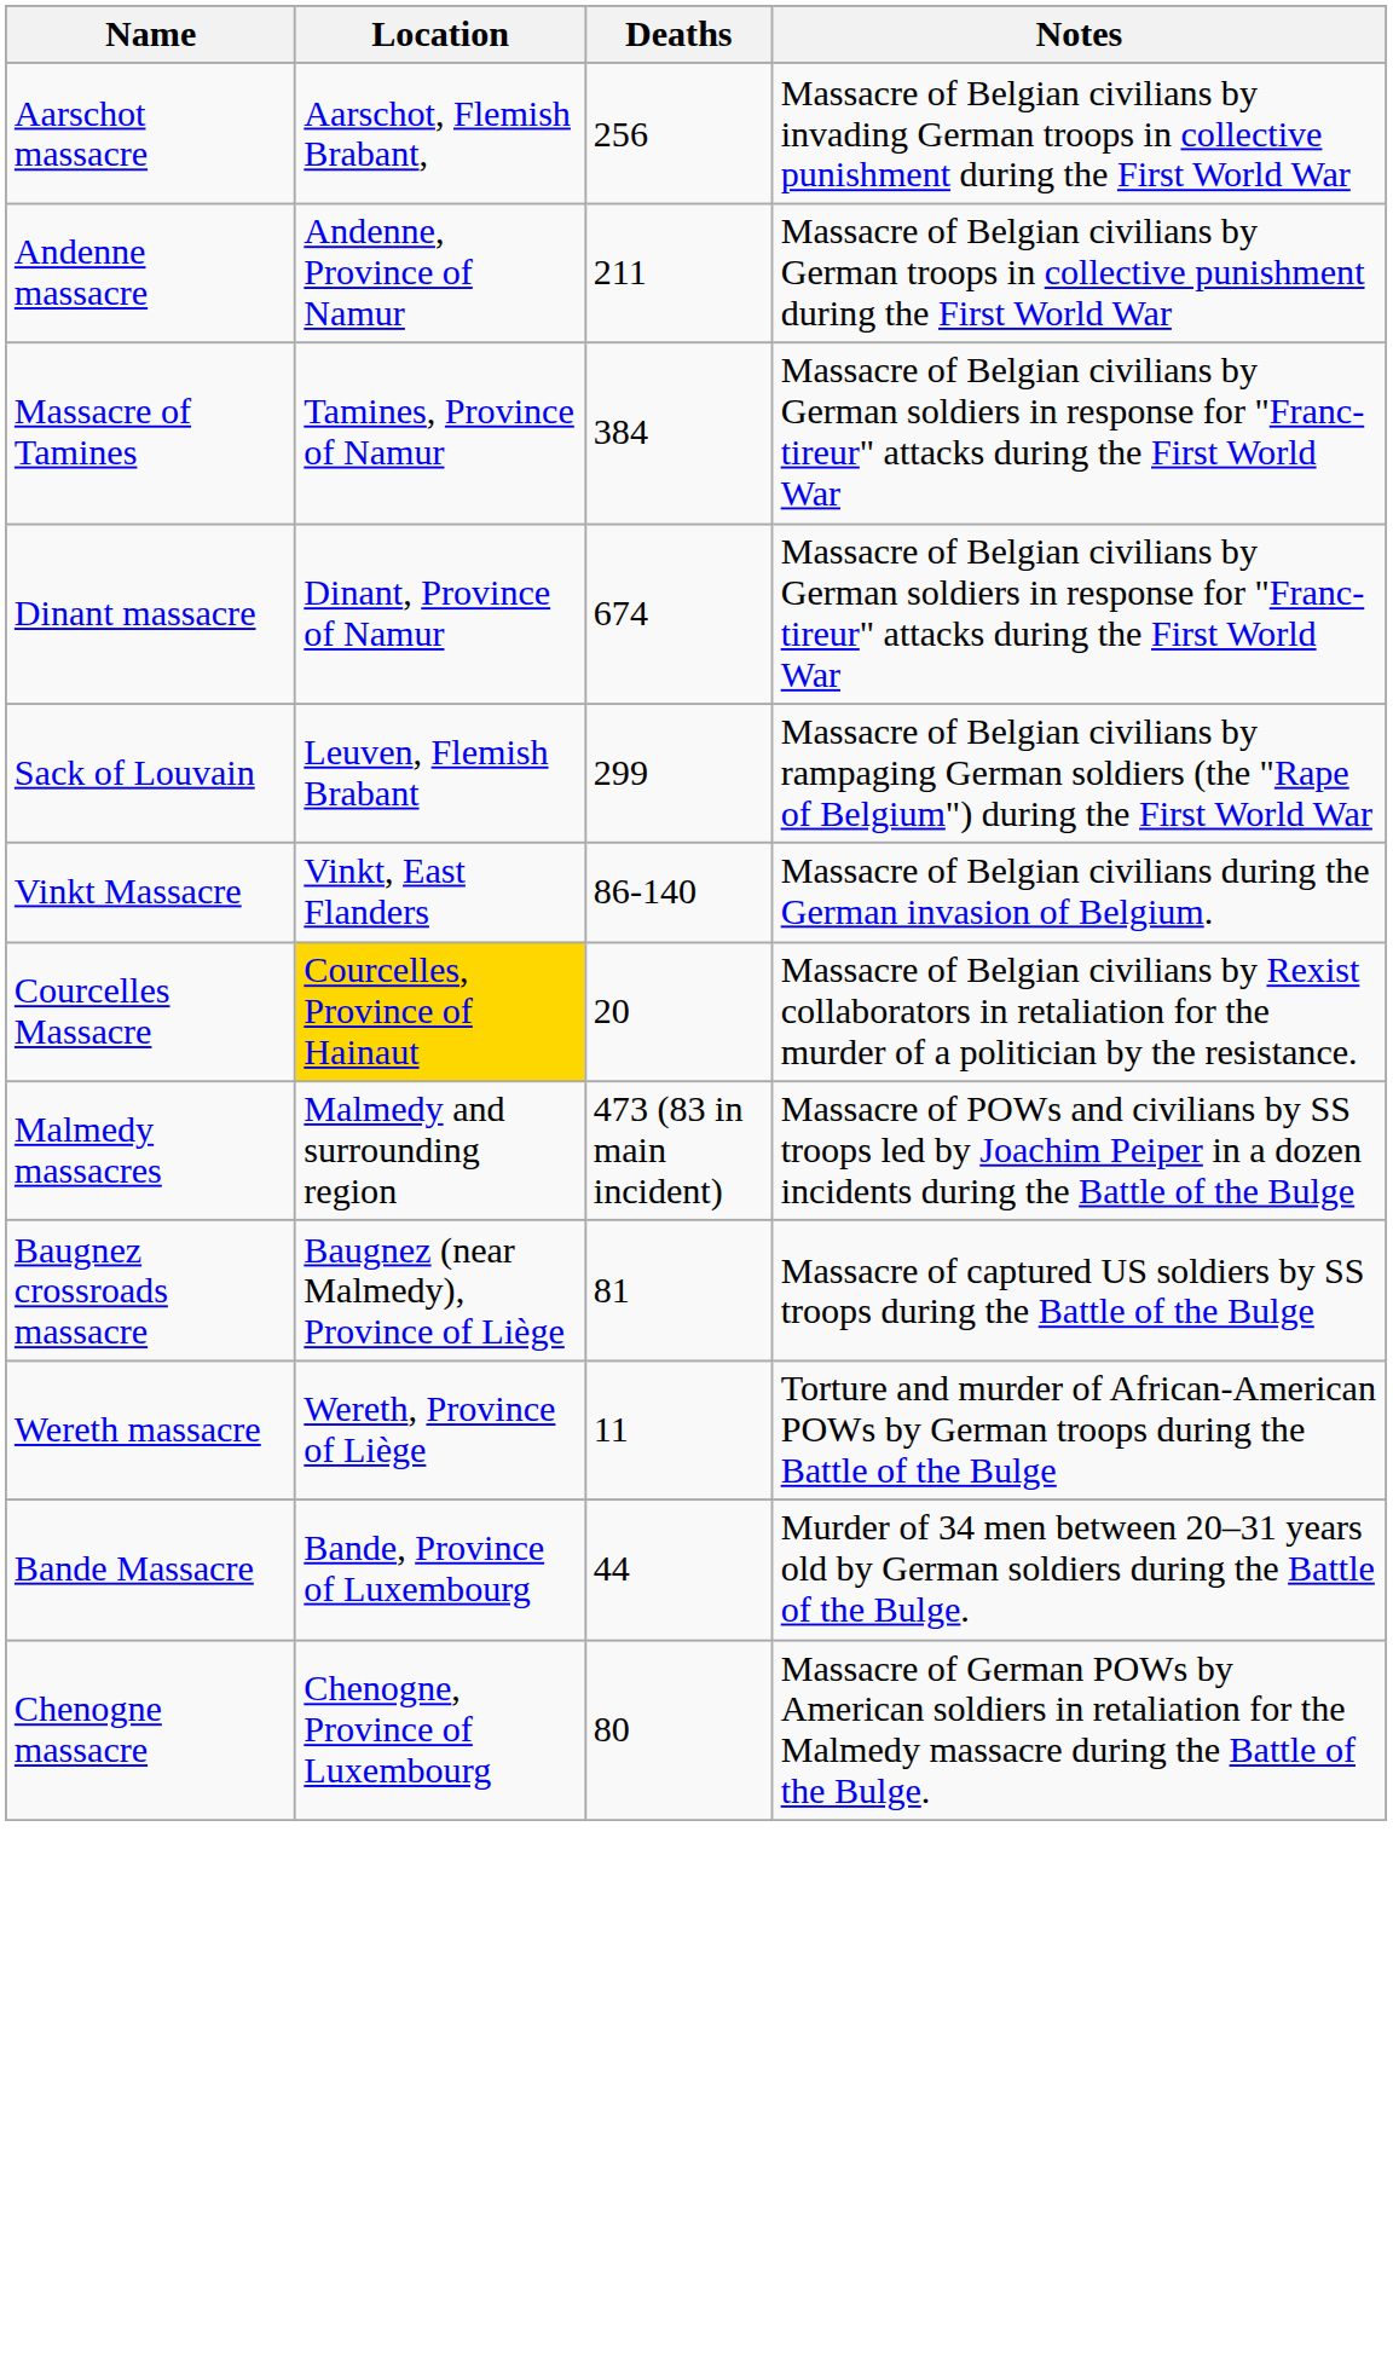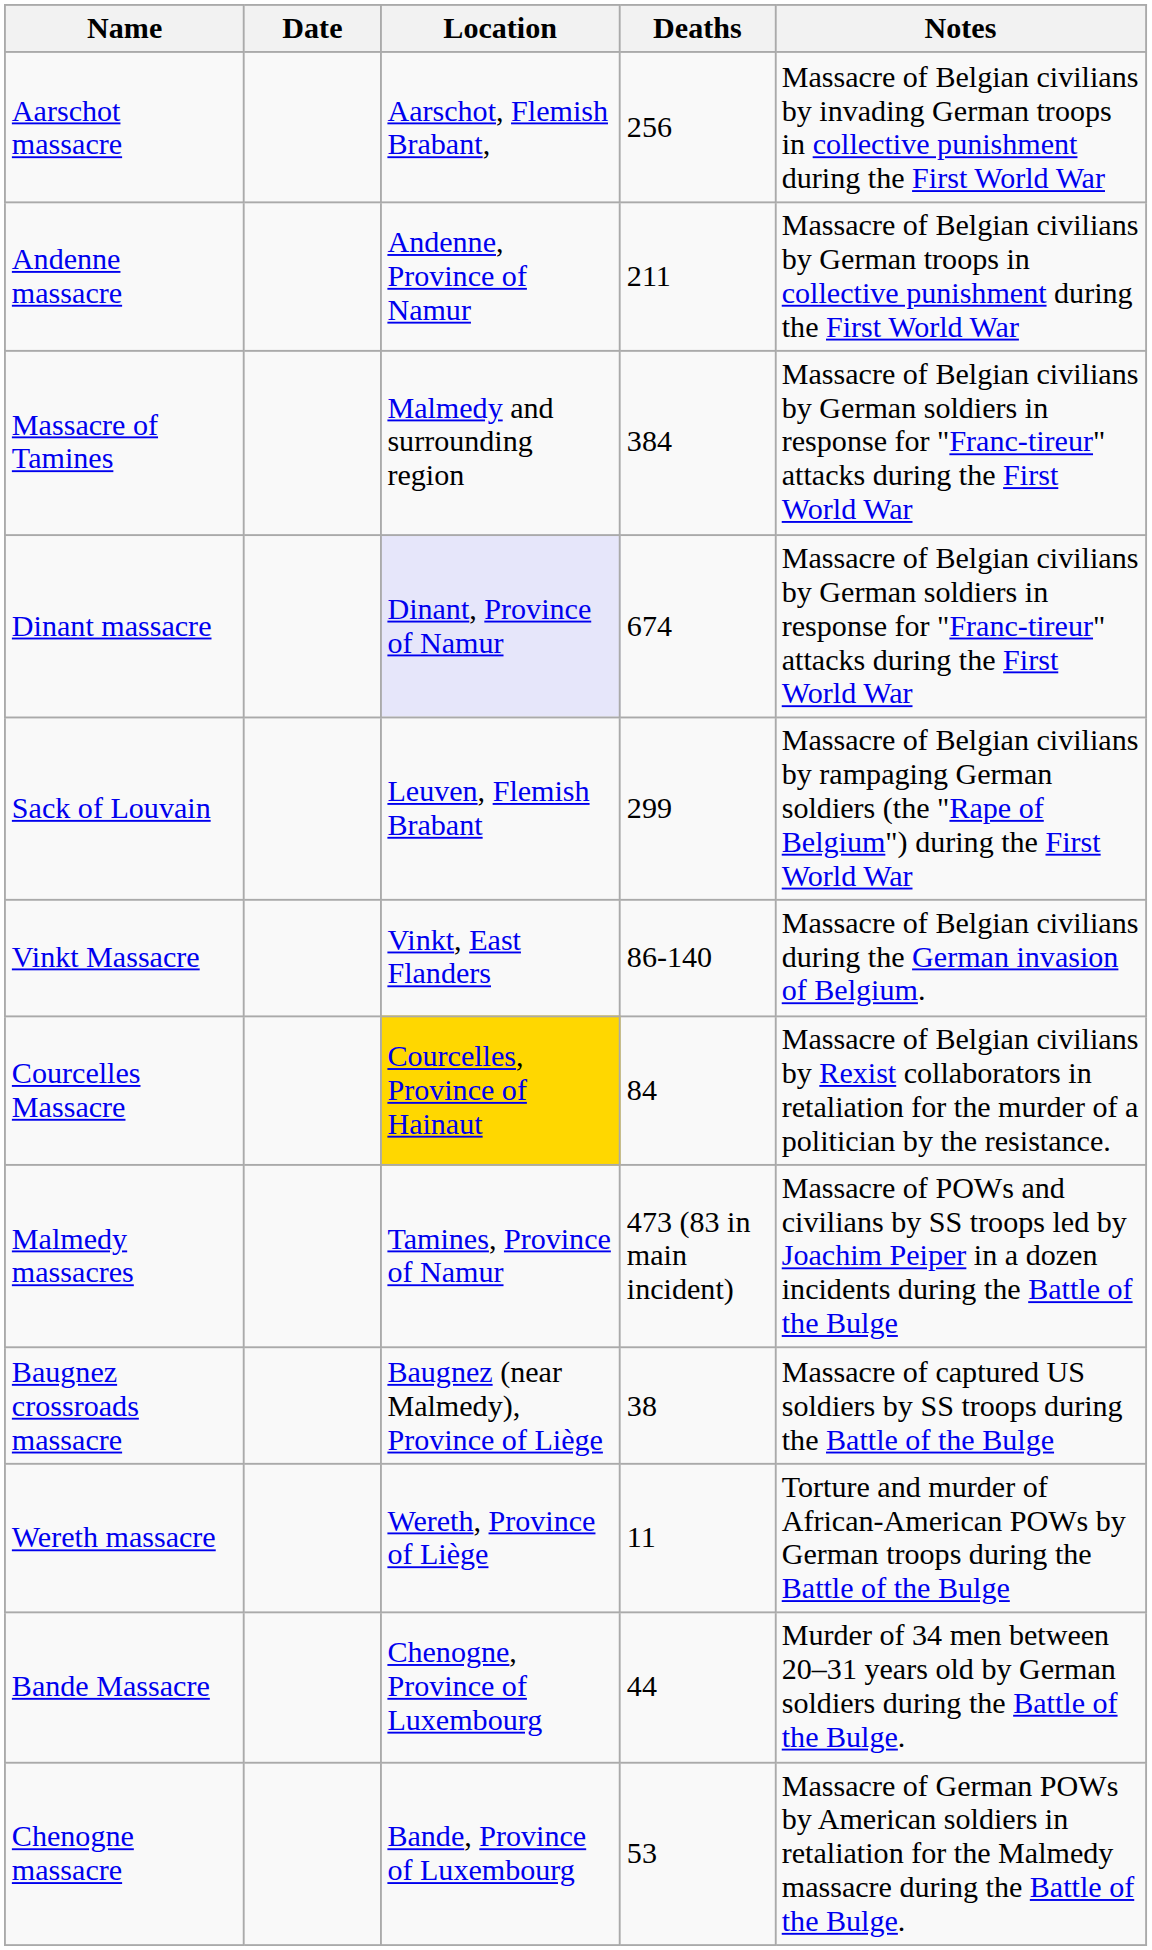+ column: Date
Massacre of Tamines | Location: Tamines, Province of Namur -> Malmedy and surrounding region
Dinant massacre | Location: no background -> lavender background
Courcelles Massacre | Deaths: 20 -> 84
Malmedy massacres | Location: Malmedy and surrounding region -> Tamines, Province of Namur
Baugnez crossroads massacre | Deaths: 81 -> 38
Bande Massacre | Location: Bande, Province of Luxembourg -> Chenogne, Province of Luxembourg
Chenogne massacre | Location: Chenogne, Province of Luxembourg -> Bande, Province of Luxembourg
Chenogne massacre | Deaths: 80 -> 53
